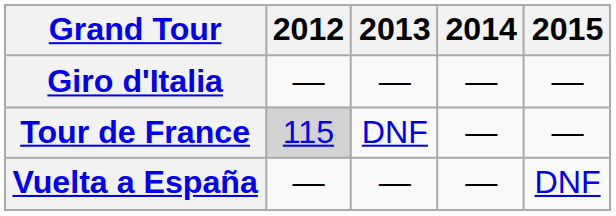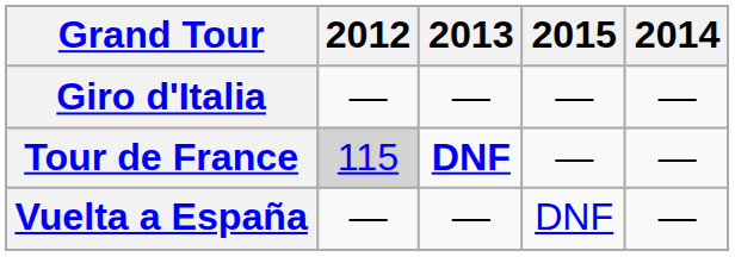columns swapped: 2014 <-> 2015
Tour de France | 2013: normal -> bold
